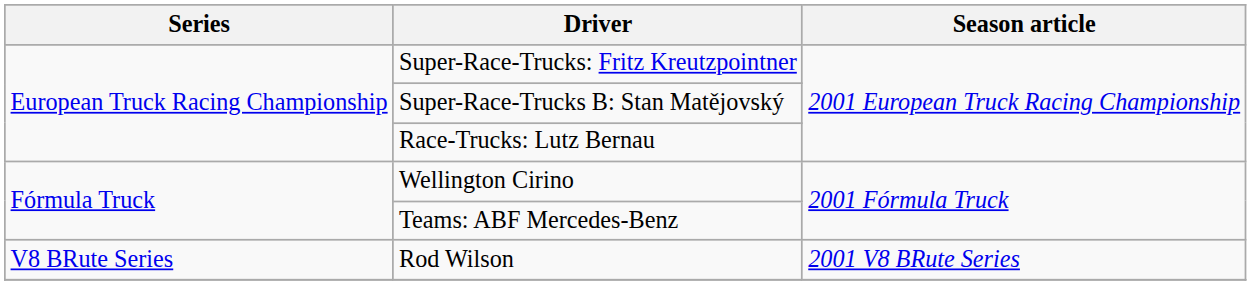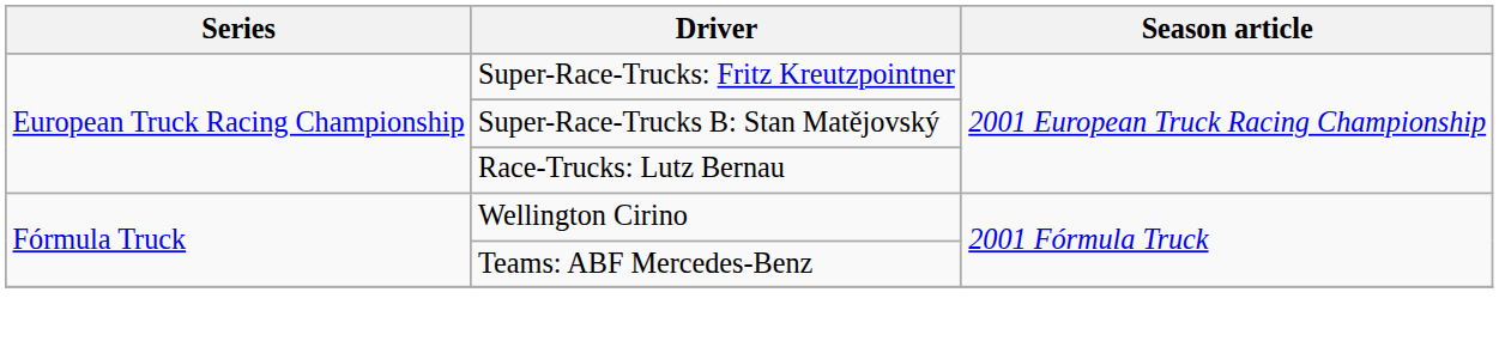- row: V8 BRute Series | Rod Wilson | 2001 V8 BRute Series
